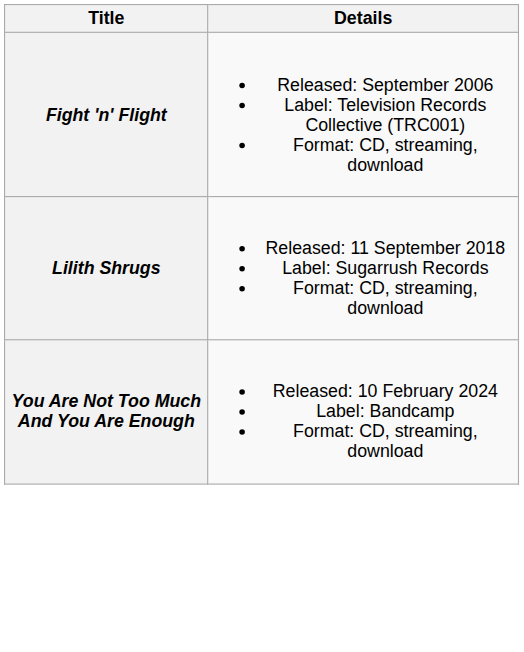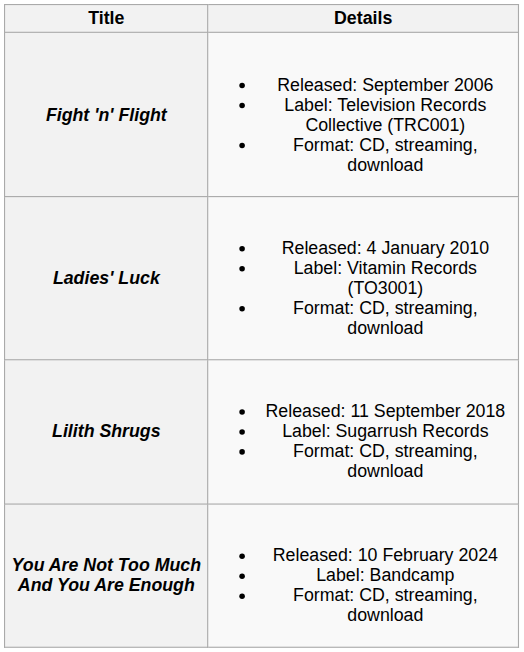+ row: Ladies' Luck | Released: 4 January 2010 Label: Vitamin Records (TO3001) Format: CD, streaming, download
